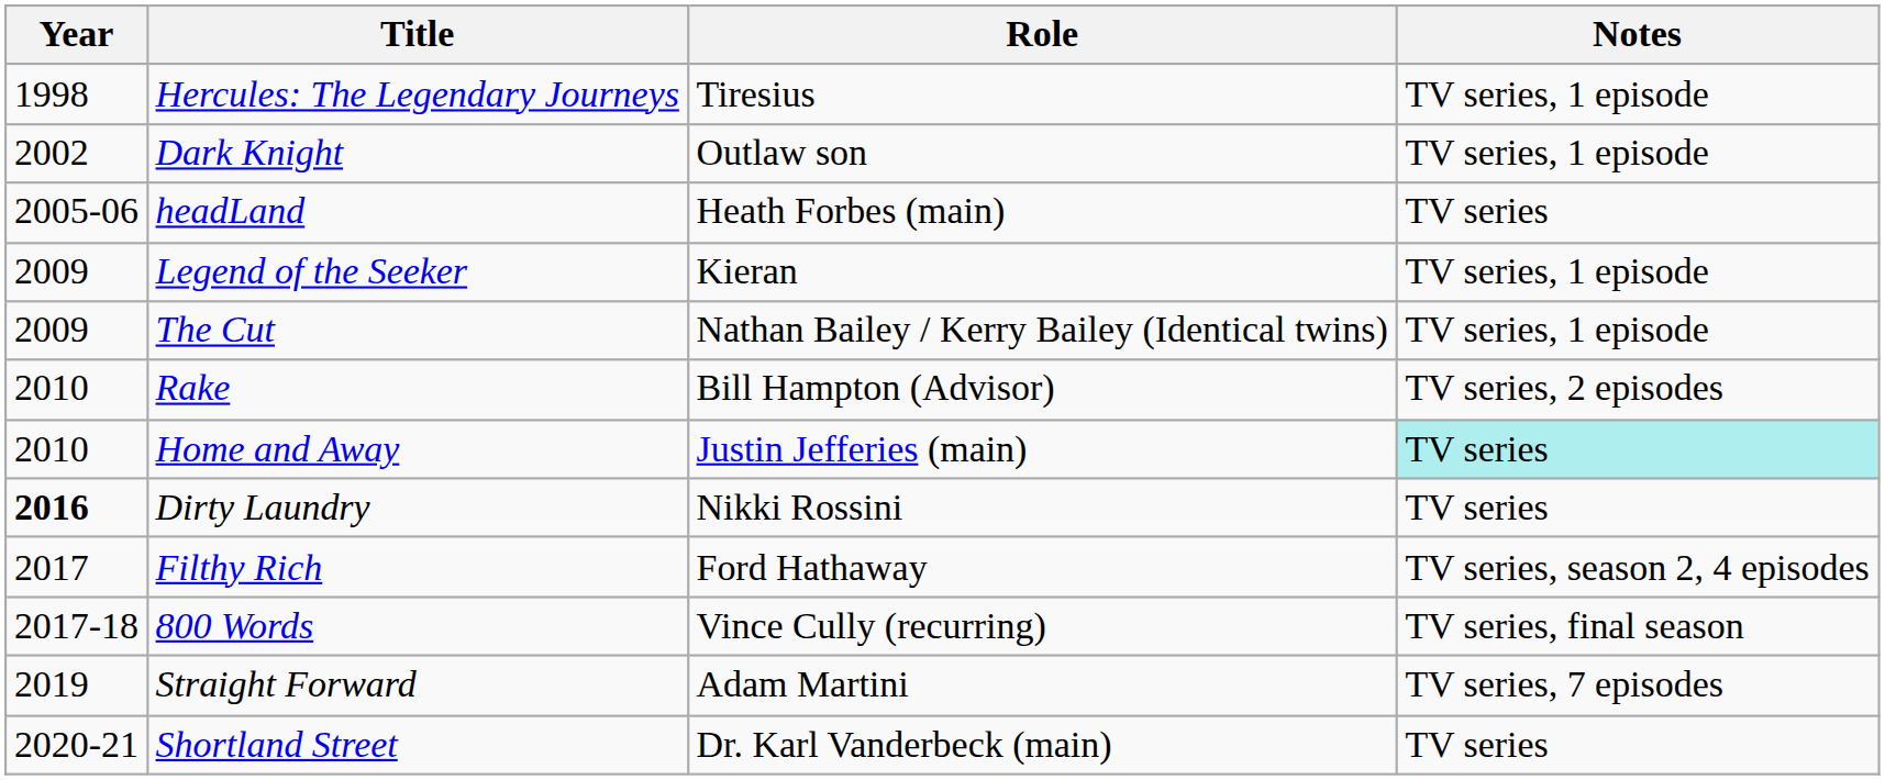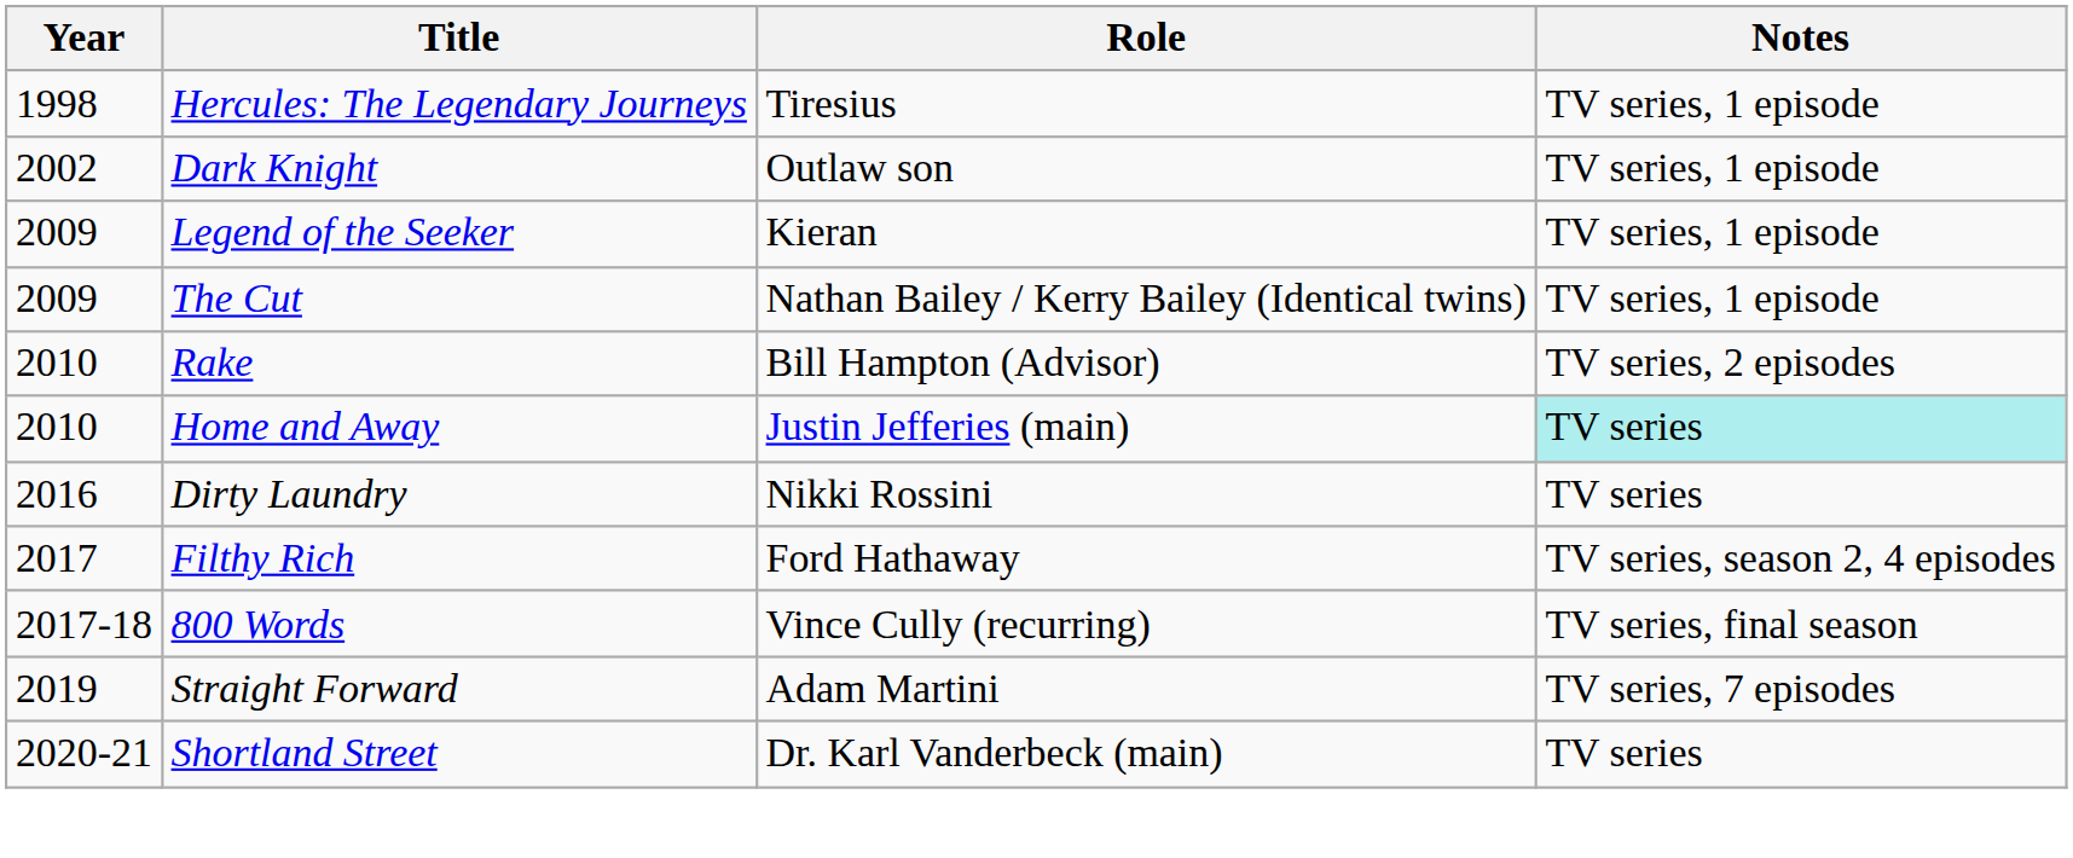- row: 2005-06 | headLand | Heath Forbes (main) | TV series
Dirty Laundry | Year: bold -> normal
